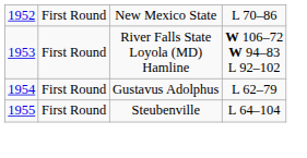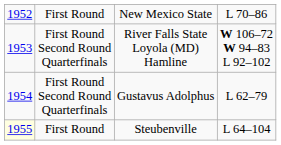River Falls State Loyola (MD) Hamline | column 2: First Round -> First Round Second Round Quarterfinals
Gustavus Adolphus | column 2: First Round -> First Round Second Round Quarterfinals
Steubenville | column 1: no background -> lightyellow background
